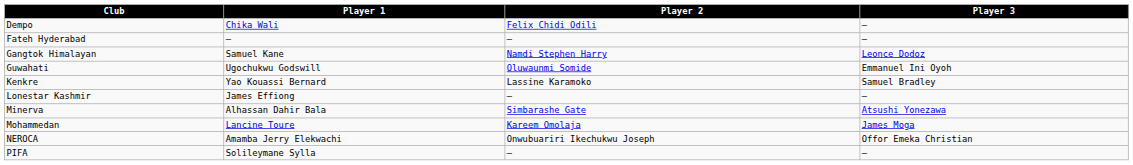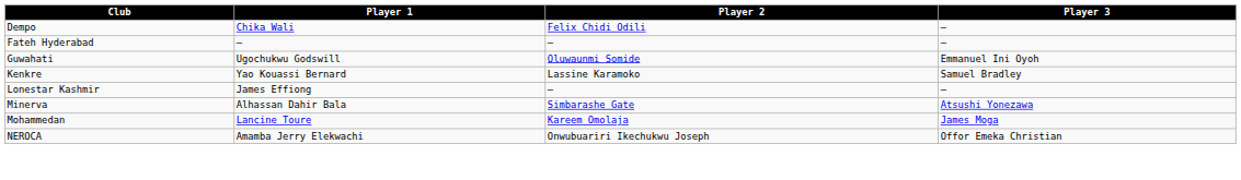- row: Gangtok Himalayan | Samuel Kane | Namdi Stephen Harry | Leonce Dodoz
- row: PIFA | Solileymane Sylla | — | —
